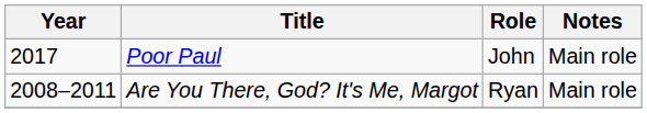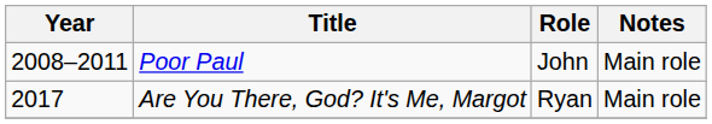Poor Paul | Year: 2017 -> 2008–2011
Are You There, God? It's Me, Margot | Year: 2008–2011 -> 2017
